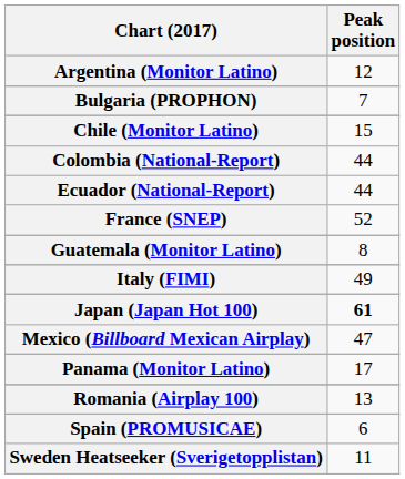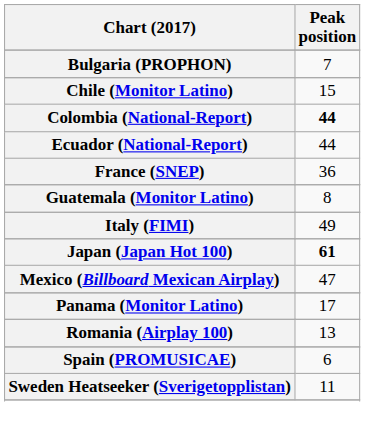- row: Argentina (Monitor Latino) | 12
Colombia (National-Report) | Peak position: normal -> bold
France (SNEP) | Peak position: 52 -> 36
